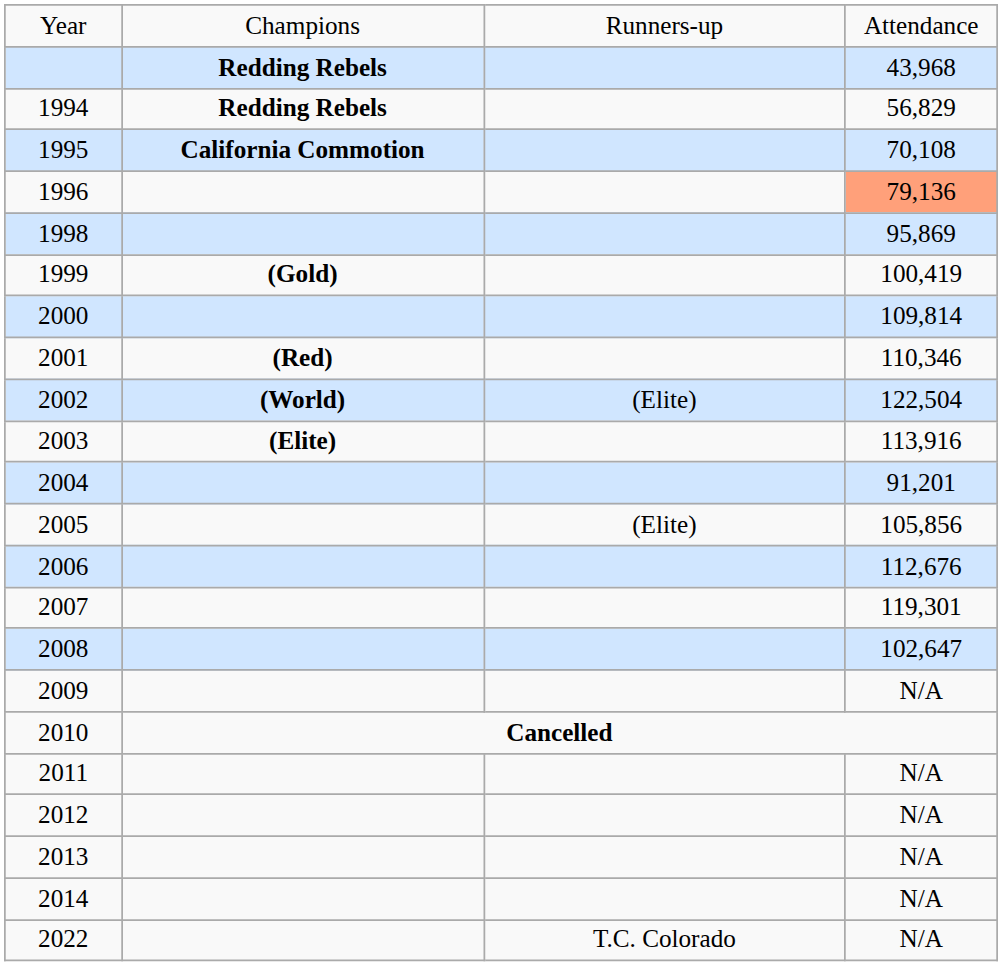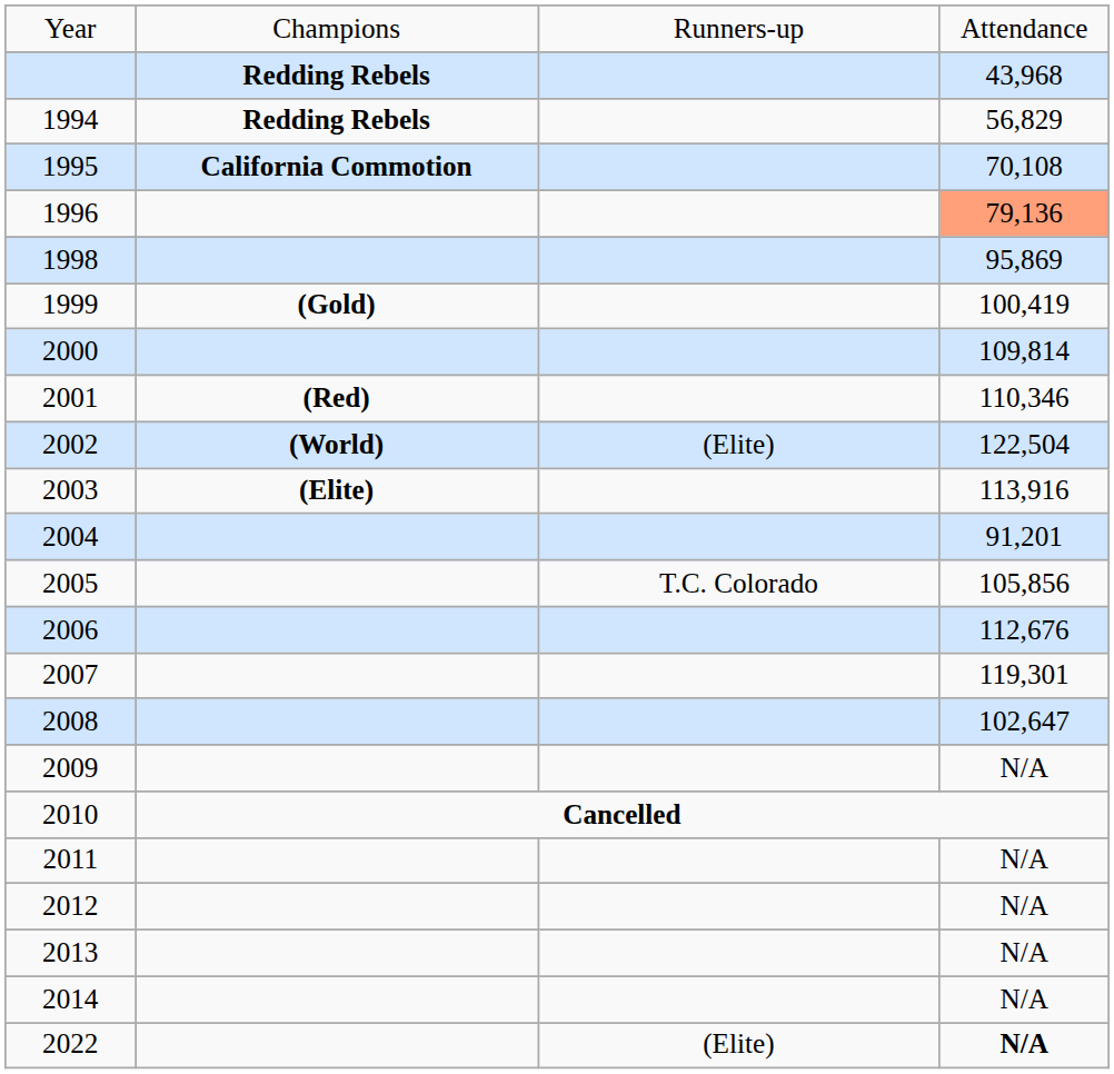2005 | column 3: (Elite) -> T.C. Colorado
2022 | column 3: T.C. Colorado -> (Elite)
2022 | column 4: normal -> bold
